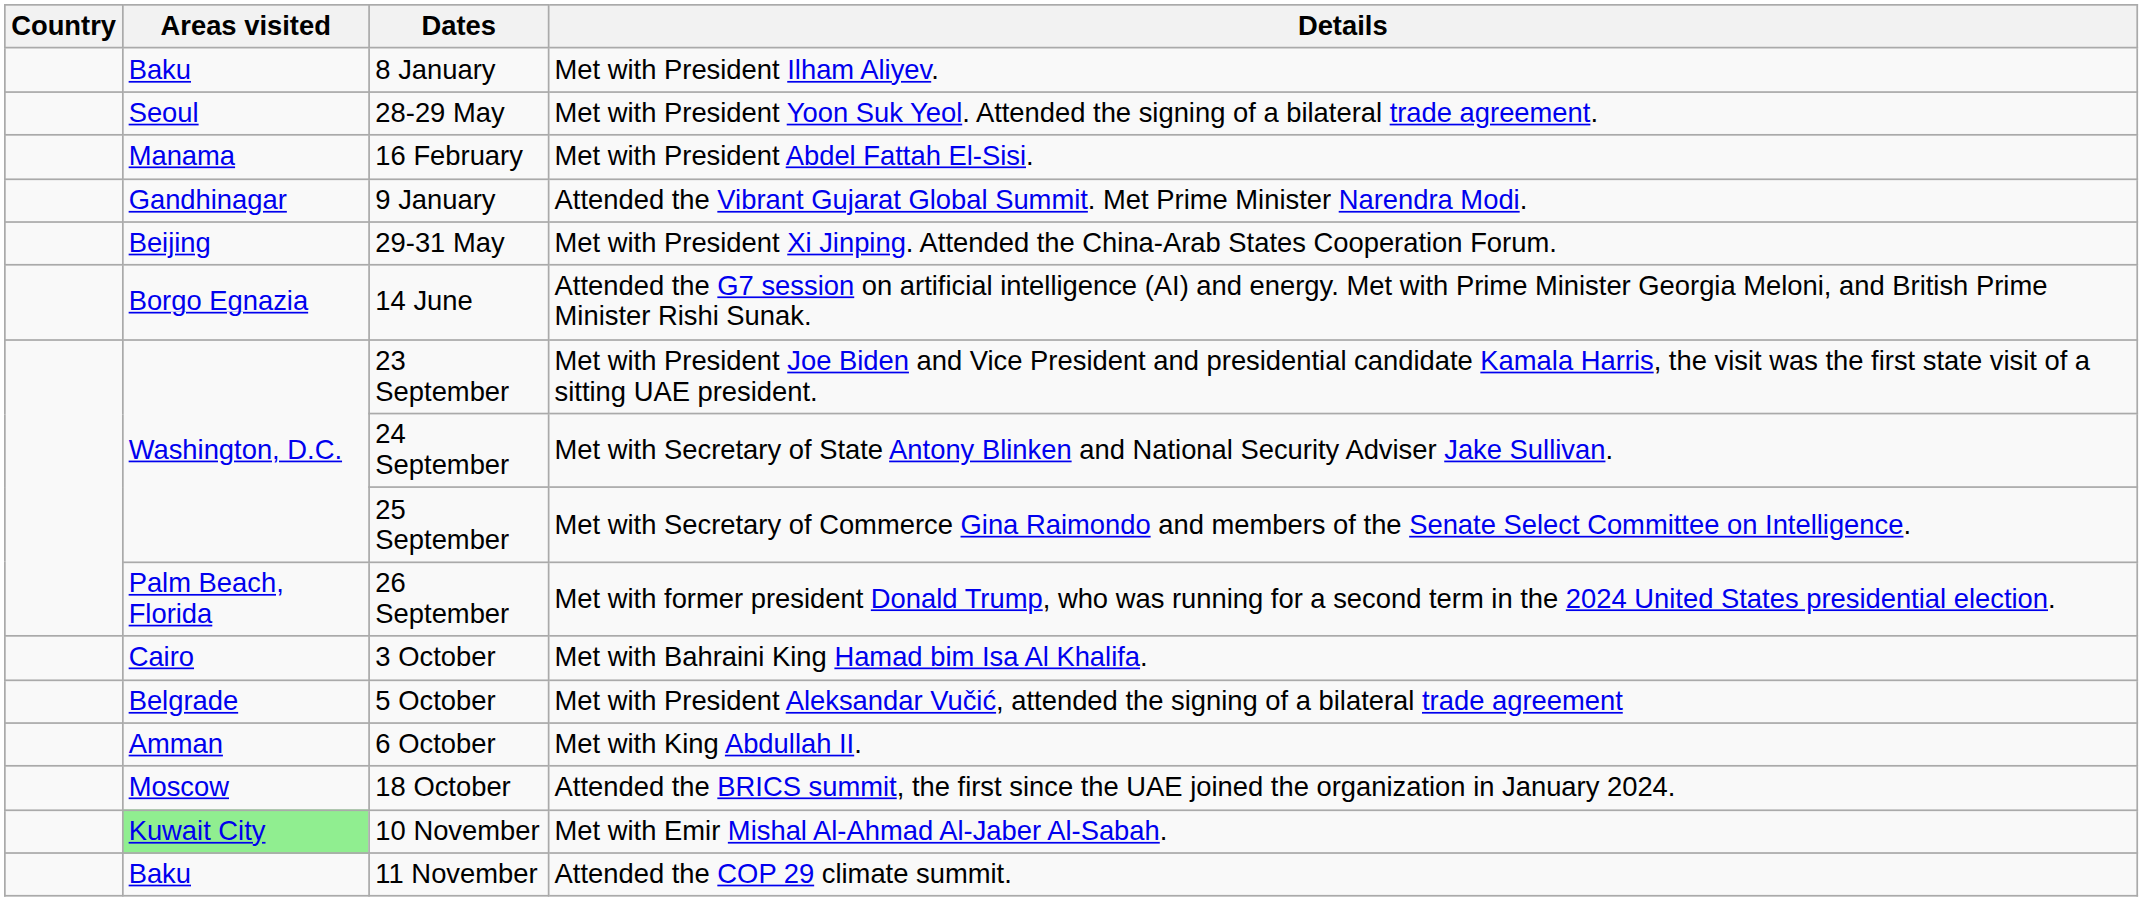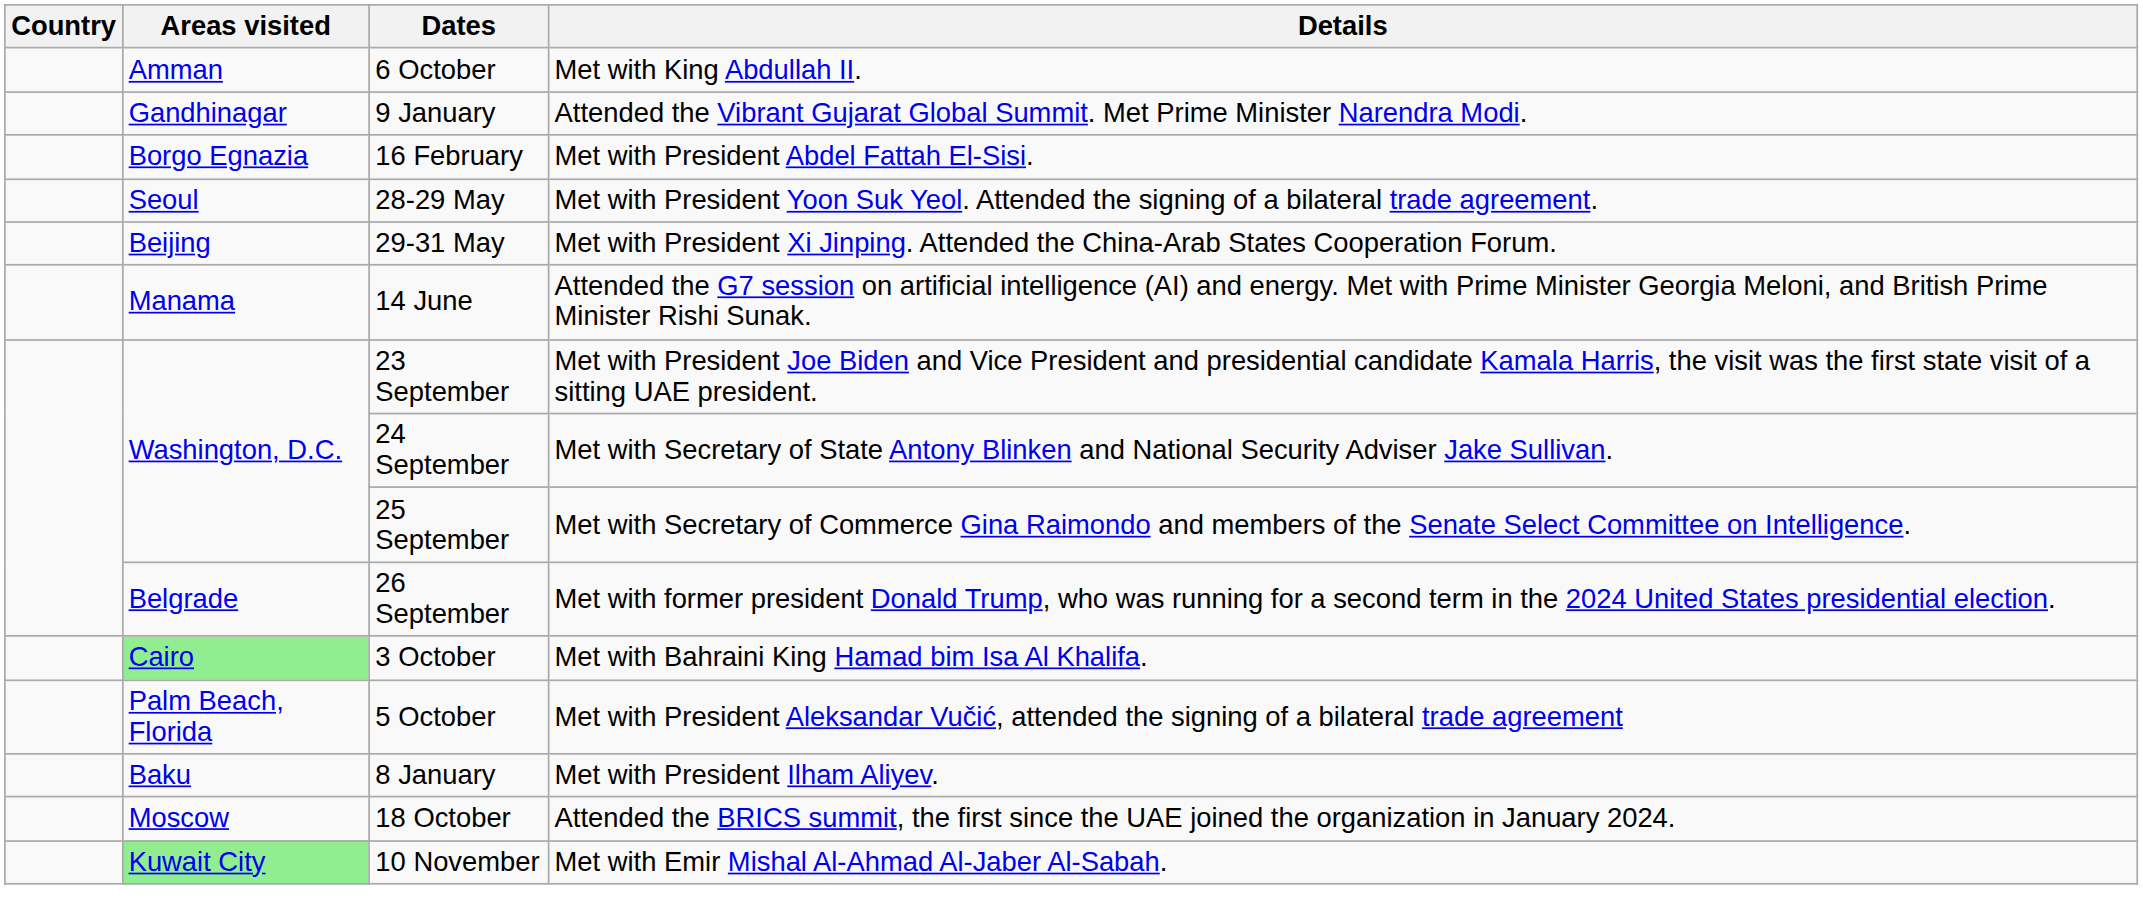rows swapped: 8 January <-> 6 October
rows swapped: 9 January <-> 28-29 May
16 February | Areas visited: Manama -> Borgo Egnazia
14 June | Areas visited: Borgo Egnazia -> Manama
26 September | Areas visited: Palm Beach, Florida -> Belgrade
3 October | Areas visited: no background -> lightgreen background
5 October | Areas visited: Belgrade -> Palm Beach, Florida
- row: Baku | 11 November | Attended the COP 29 climate summit.
